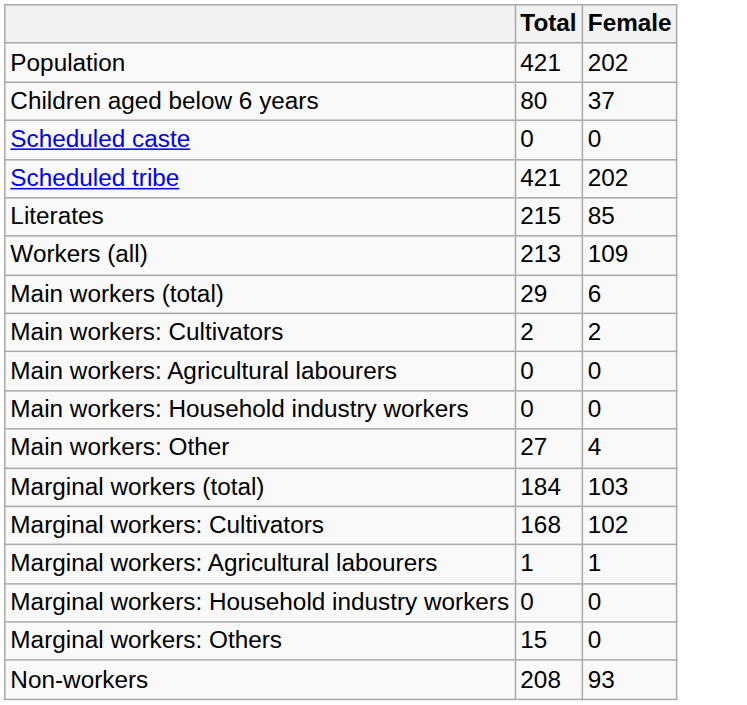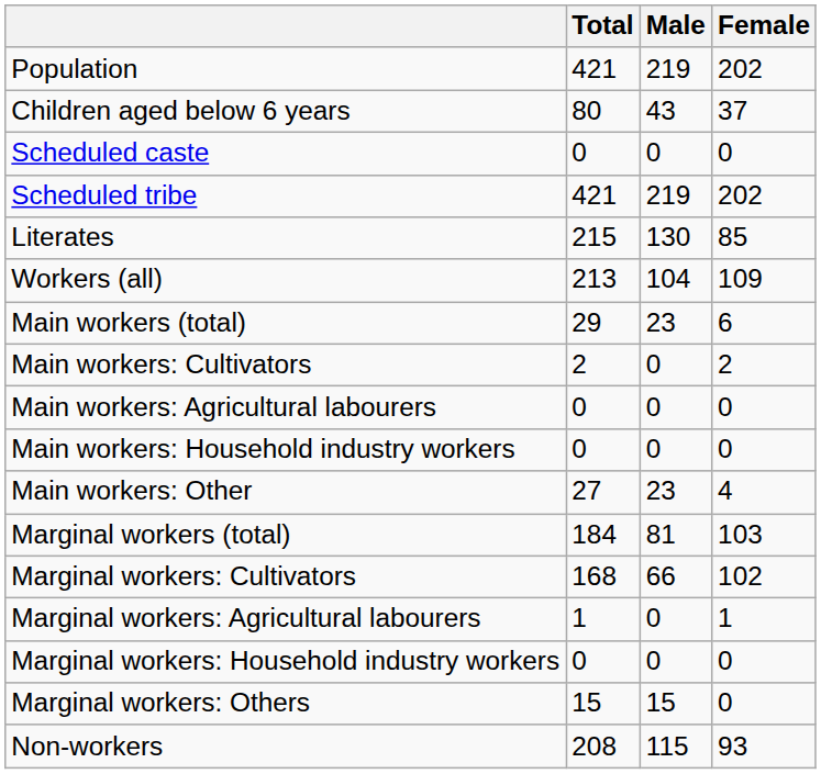+ column: Male | 219 | 43 | 0 | 219 | 130 | 104 | 23 | 0 | 0 | 0 | 23 | 81 | 66 | 0 | 0 | 15 | 115
